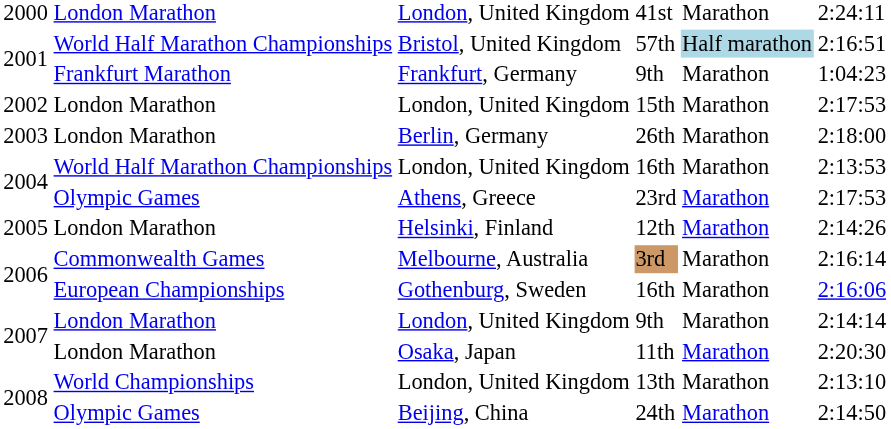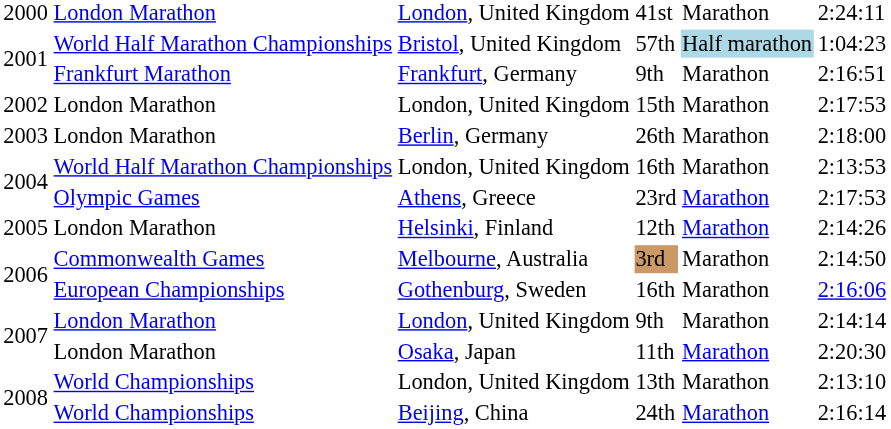57th | column 6: 2:16:51 -> 1:04:23
Frankfurt, Germany / 9th | column 6: 1:04:23 -> 2:16:51
3rd | column 6: 2:16:14 -> 2:14:50
24th | column 2: Olympic Games -> World Championships
24th | column 6: 2:14:50 -> 2:16:14
